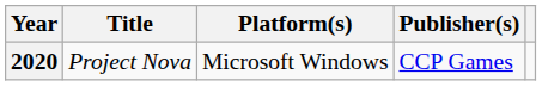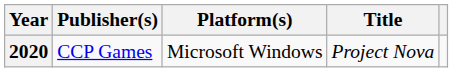columns swapped: Title <-> Publisher(s)
